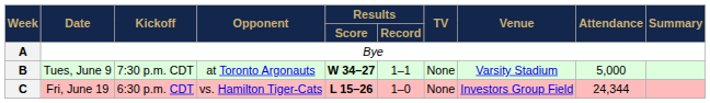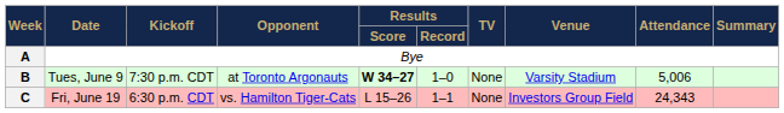B | Results / Record: 1–1 -> 1–0
B | Attendance: 5,000 -> 5,006
C | Results / Score: bold -> normal
C | Results / Record: 1–0 -> 1–1
C | Attendance: 24,344 -> 24,343
